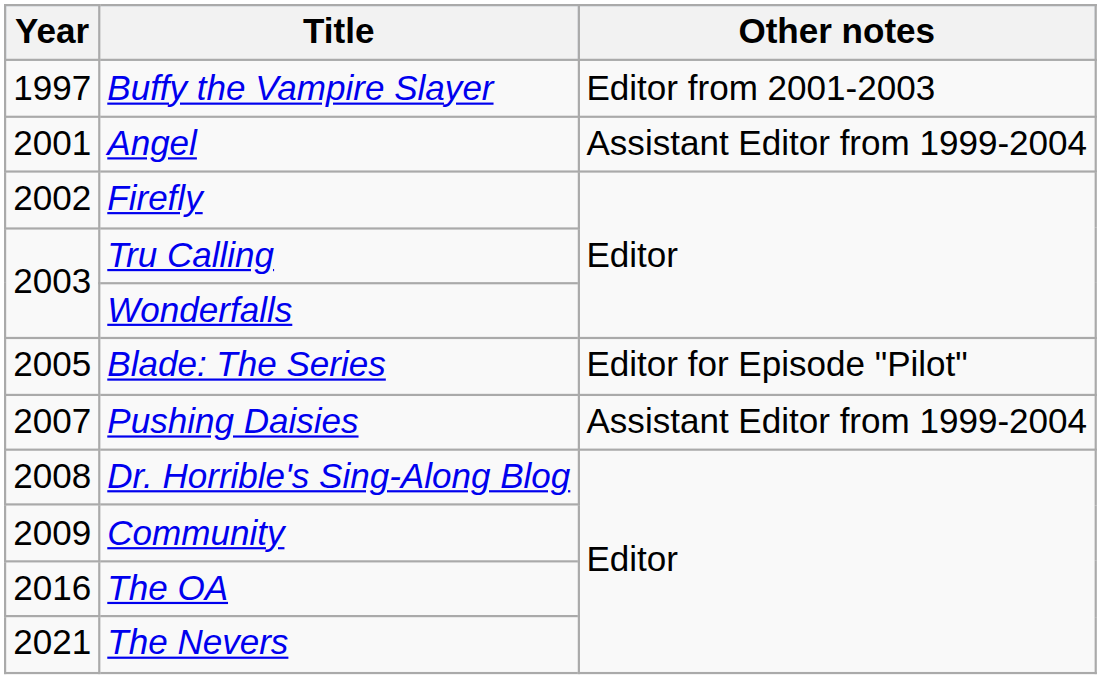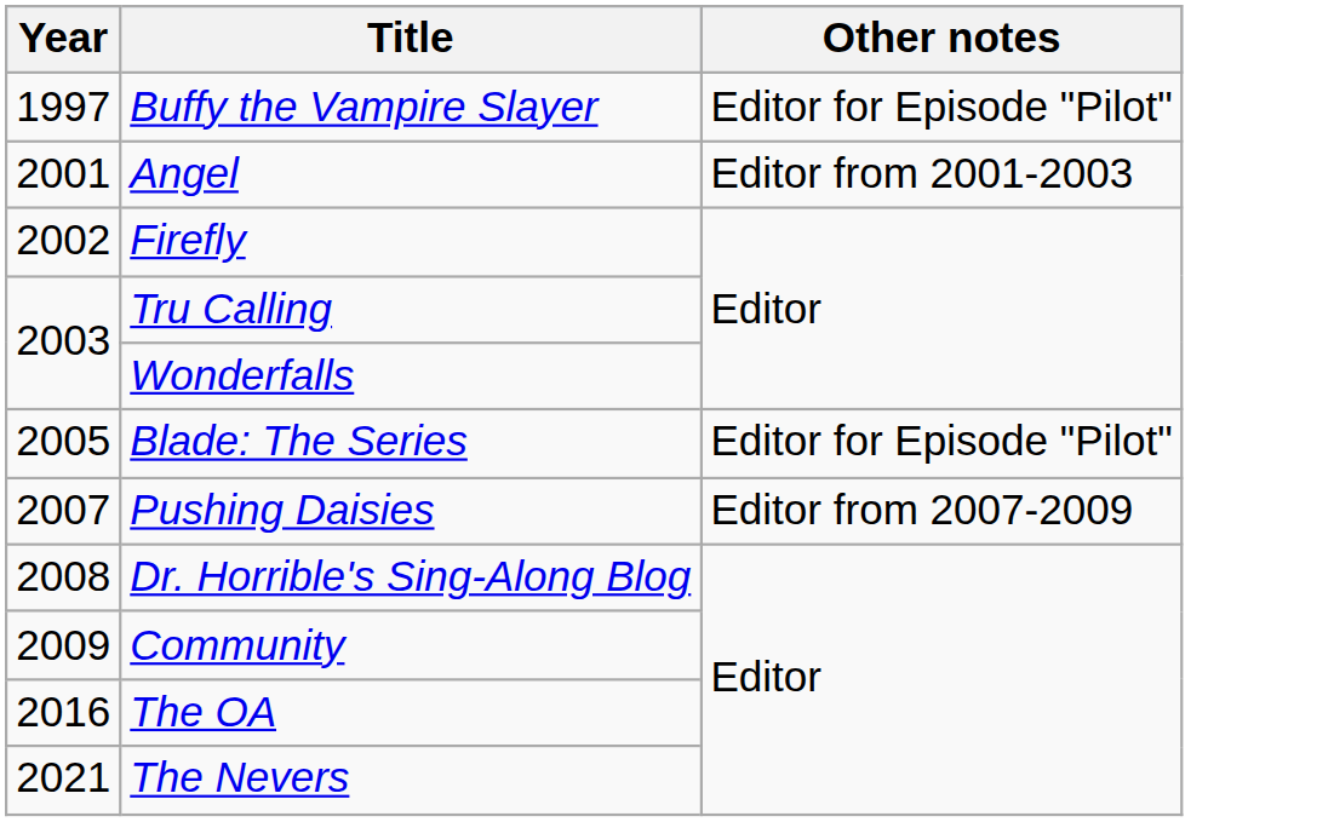Buffy the Vampire Slayer | Other notes: Editor from 2001-2003 -> Editor for Episode "Pilot"
Angel | Other notes: Assistant Editor from 1999-2004 -> Editor from 2001-2003
Pushing Daisies | Other notes: Assistant Editor from 1999-2004 -> Editor from 2007-2009
